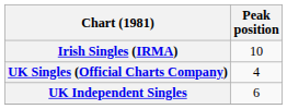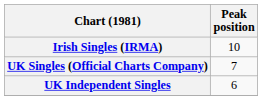UK Singles (Official Charts Company) | Peak position: 4 -> 7
